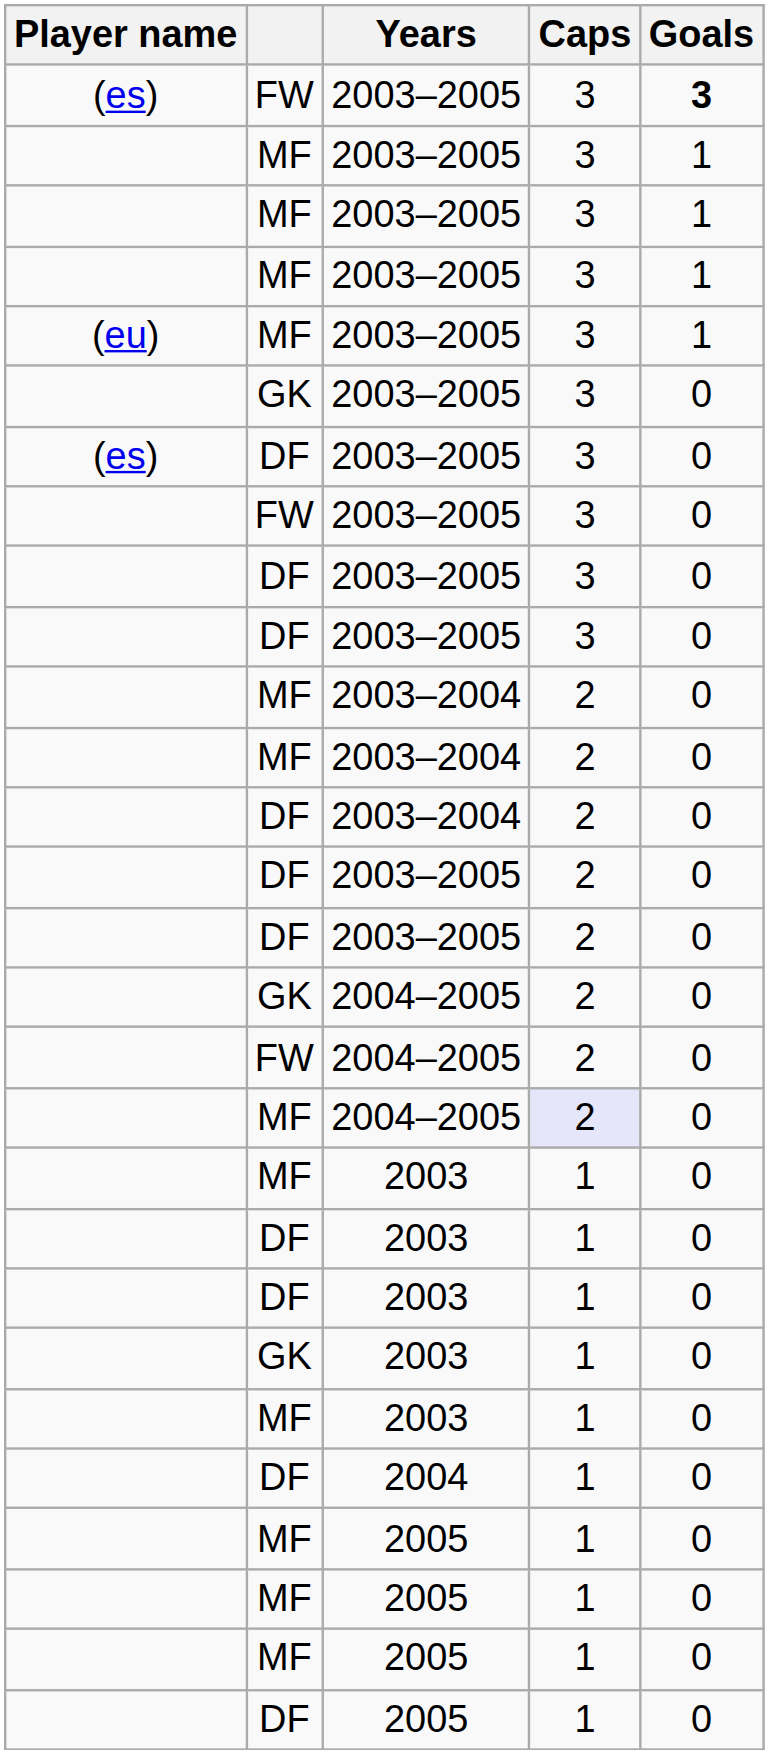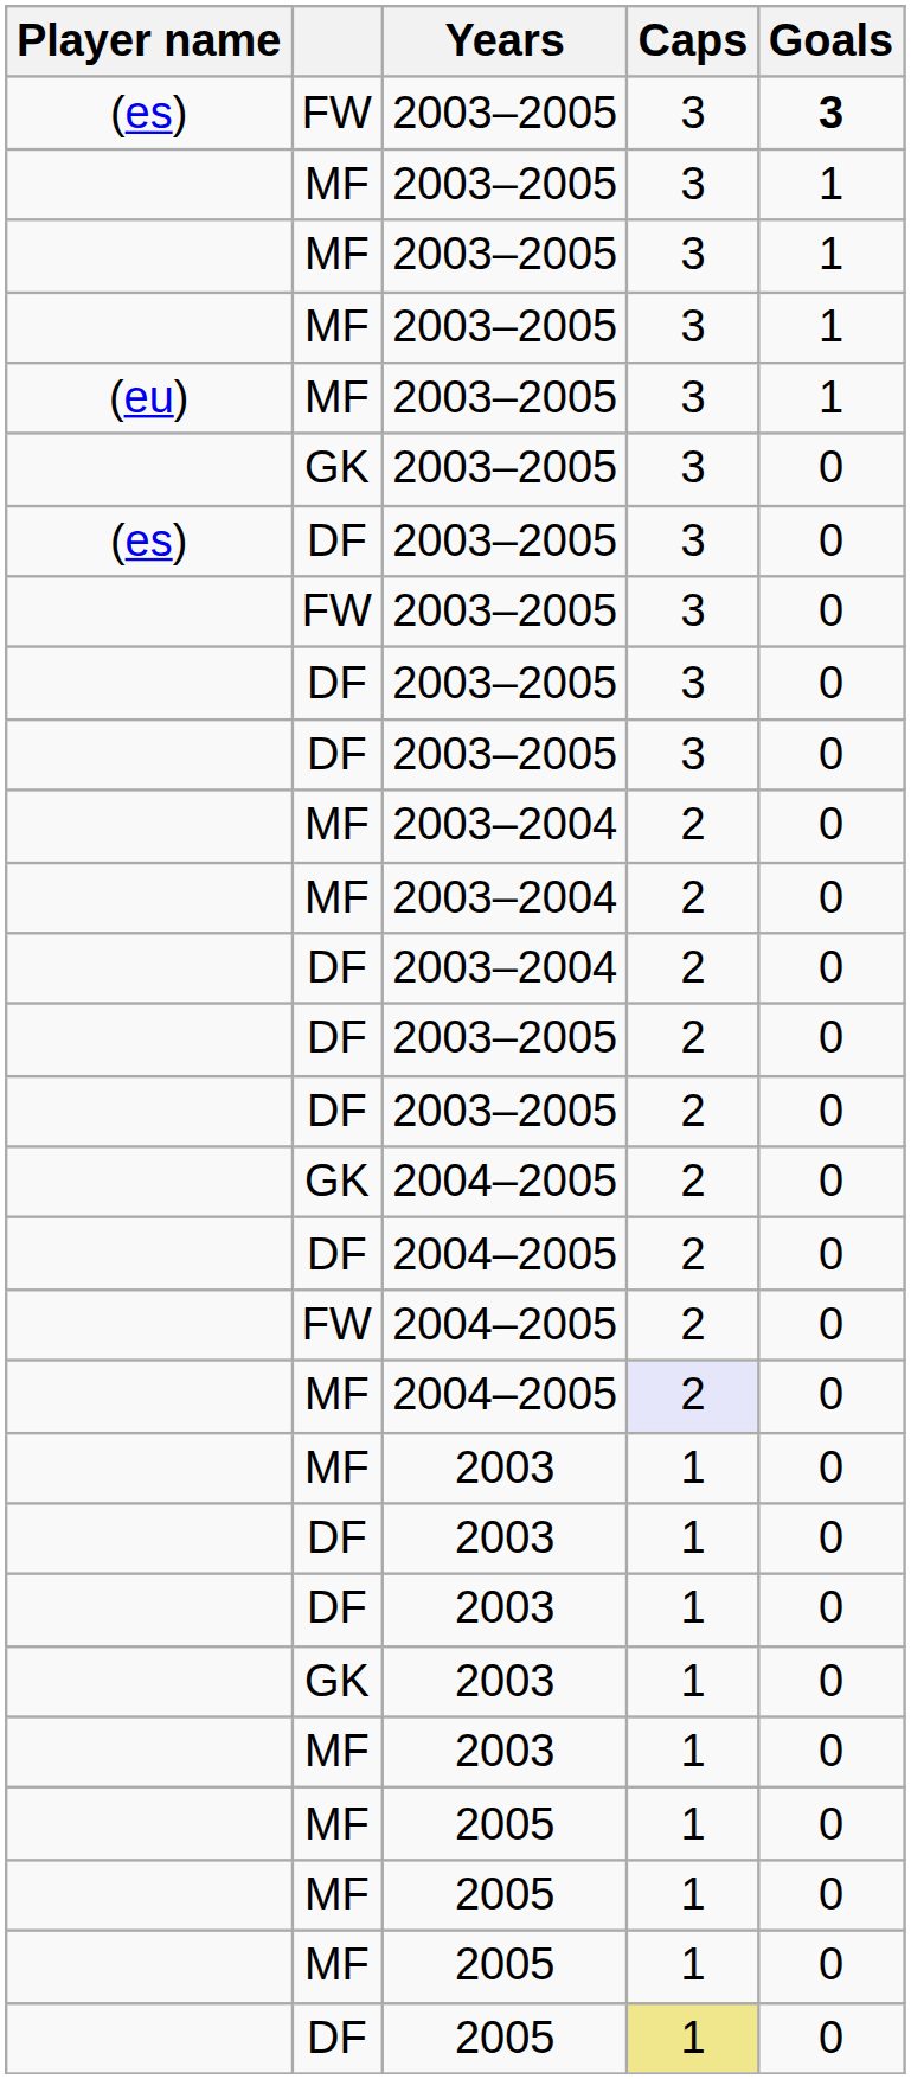+ row: DF | 2004–2005 | 2 | 0
- row: DF | 2004 | 1 | 0
DF / 2005 | Caps: no background -> khaki background
